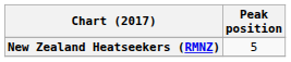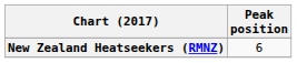New Zealand Heatseekers (RMNZ) | Peak position: 5 -> 6
